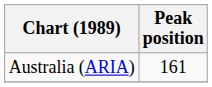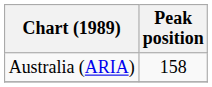Australia (ARIA) | Peak position: 161 -> 158
